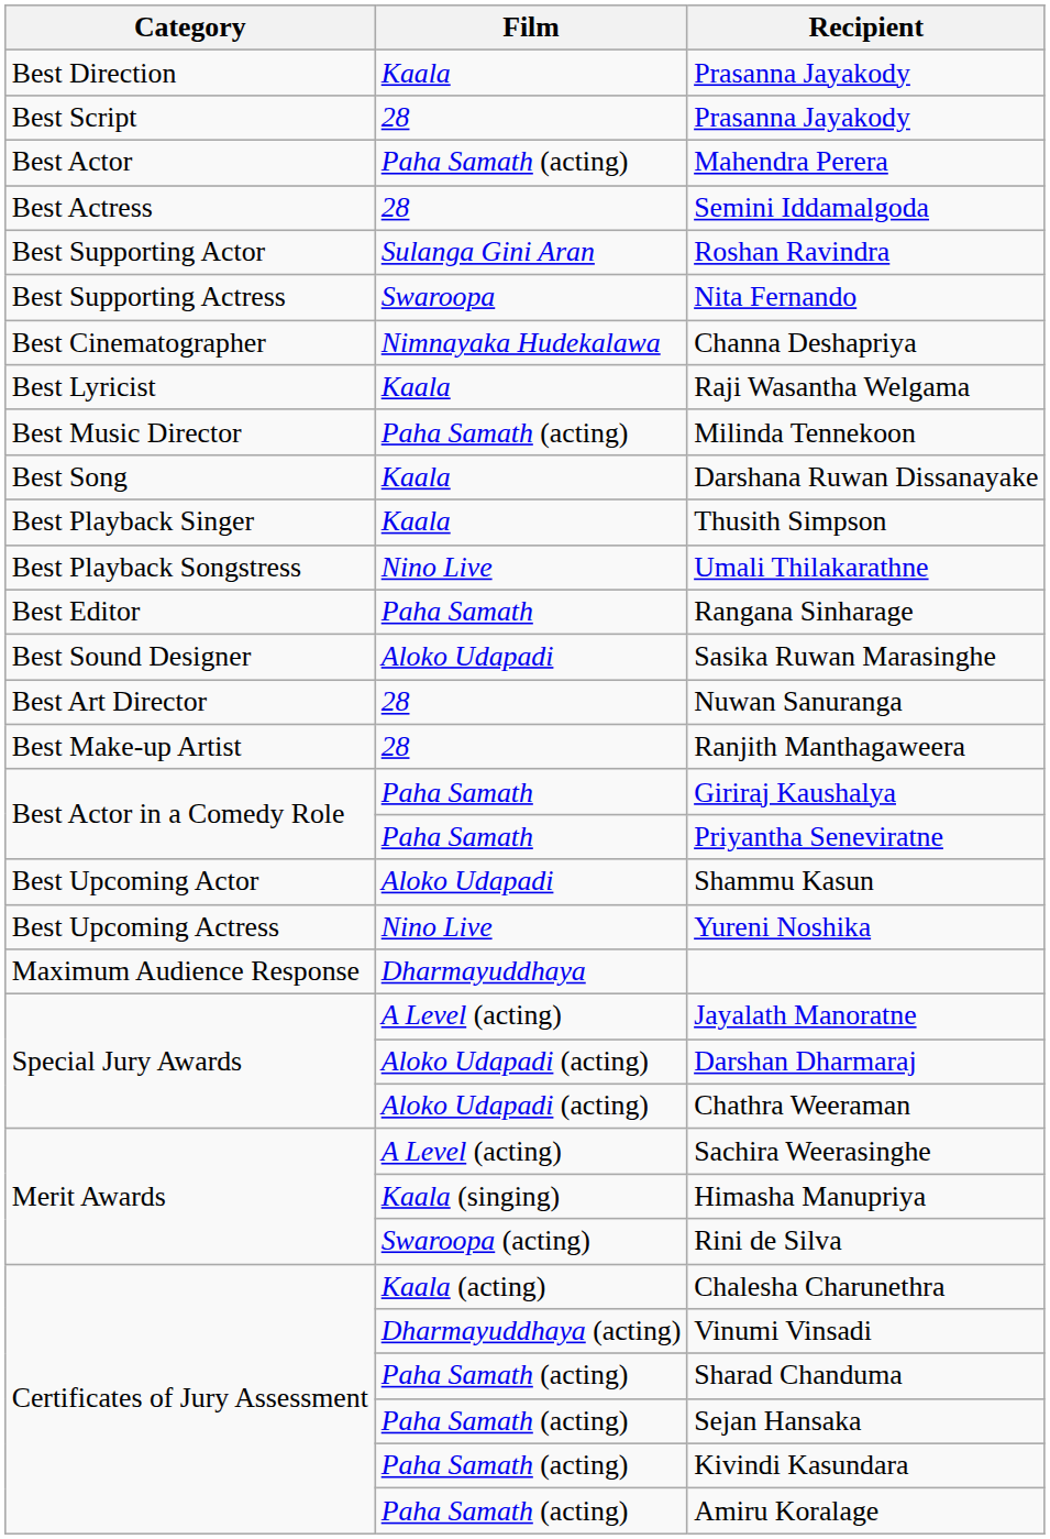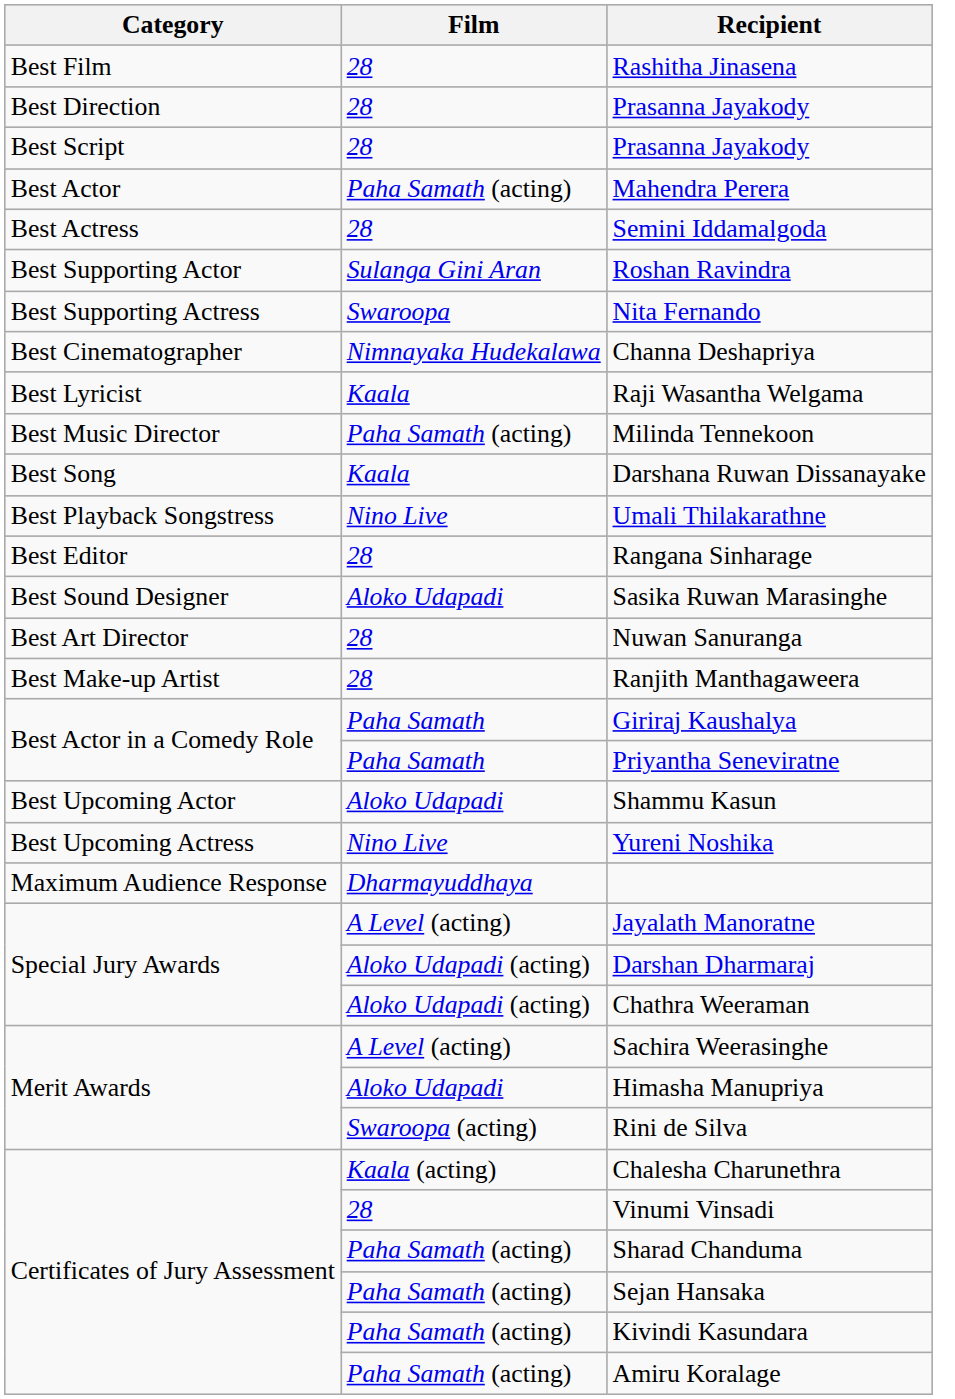+ row: Best Film | 28 | Rashitha Jinasena
Best Direction / Prasanna Jayakody | Film: Kaala -> 28
- row: Best Playback Singer | Kaala | Thusith Simpson
Rangana Sinharage | Film: Paha Samath -> 28
Himasha Manupriya | Film: Kaala (singing) -> Aloko Udapadi
Vinumi Vinsadi | Film: Dharmayuddhaya (acting) -> 28
